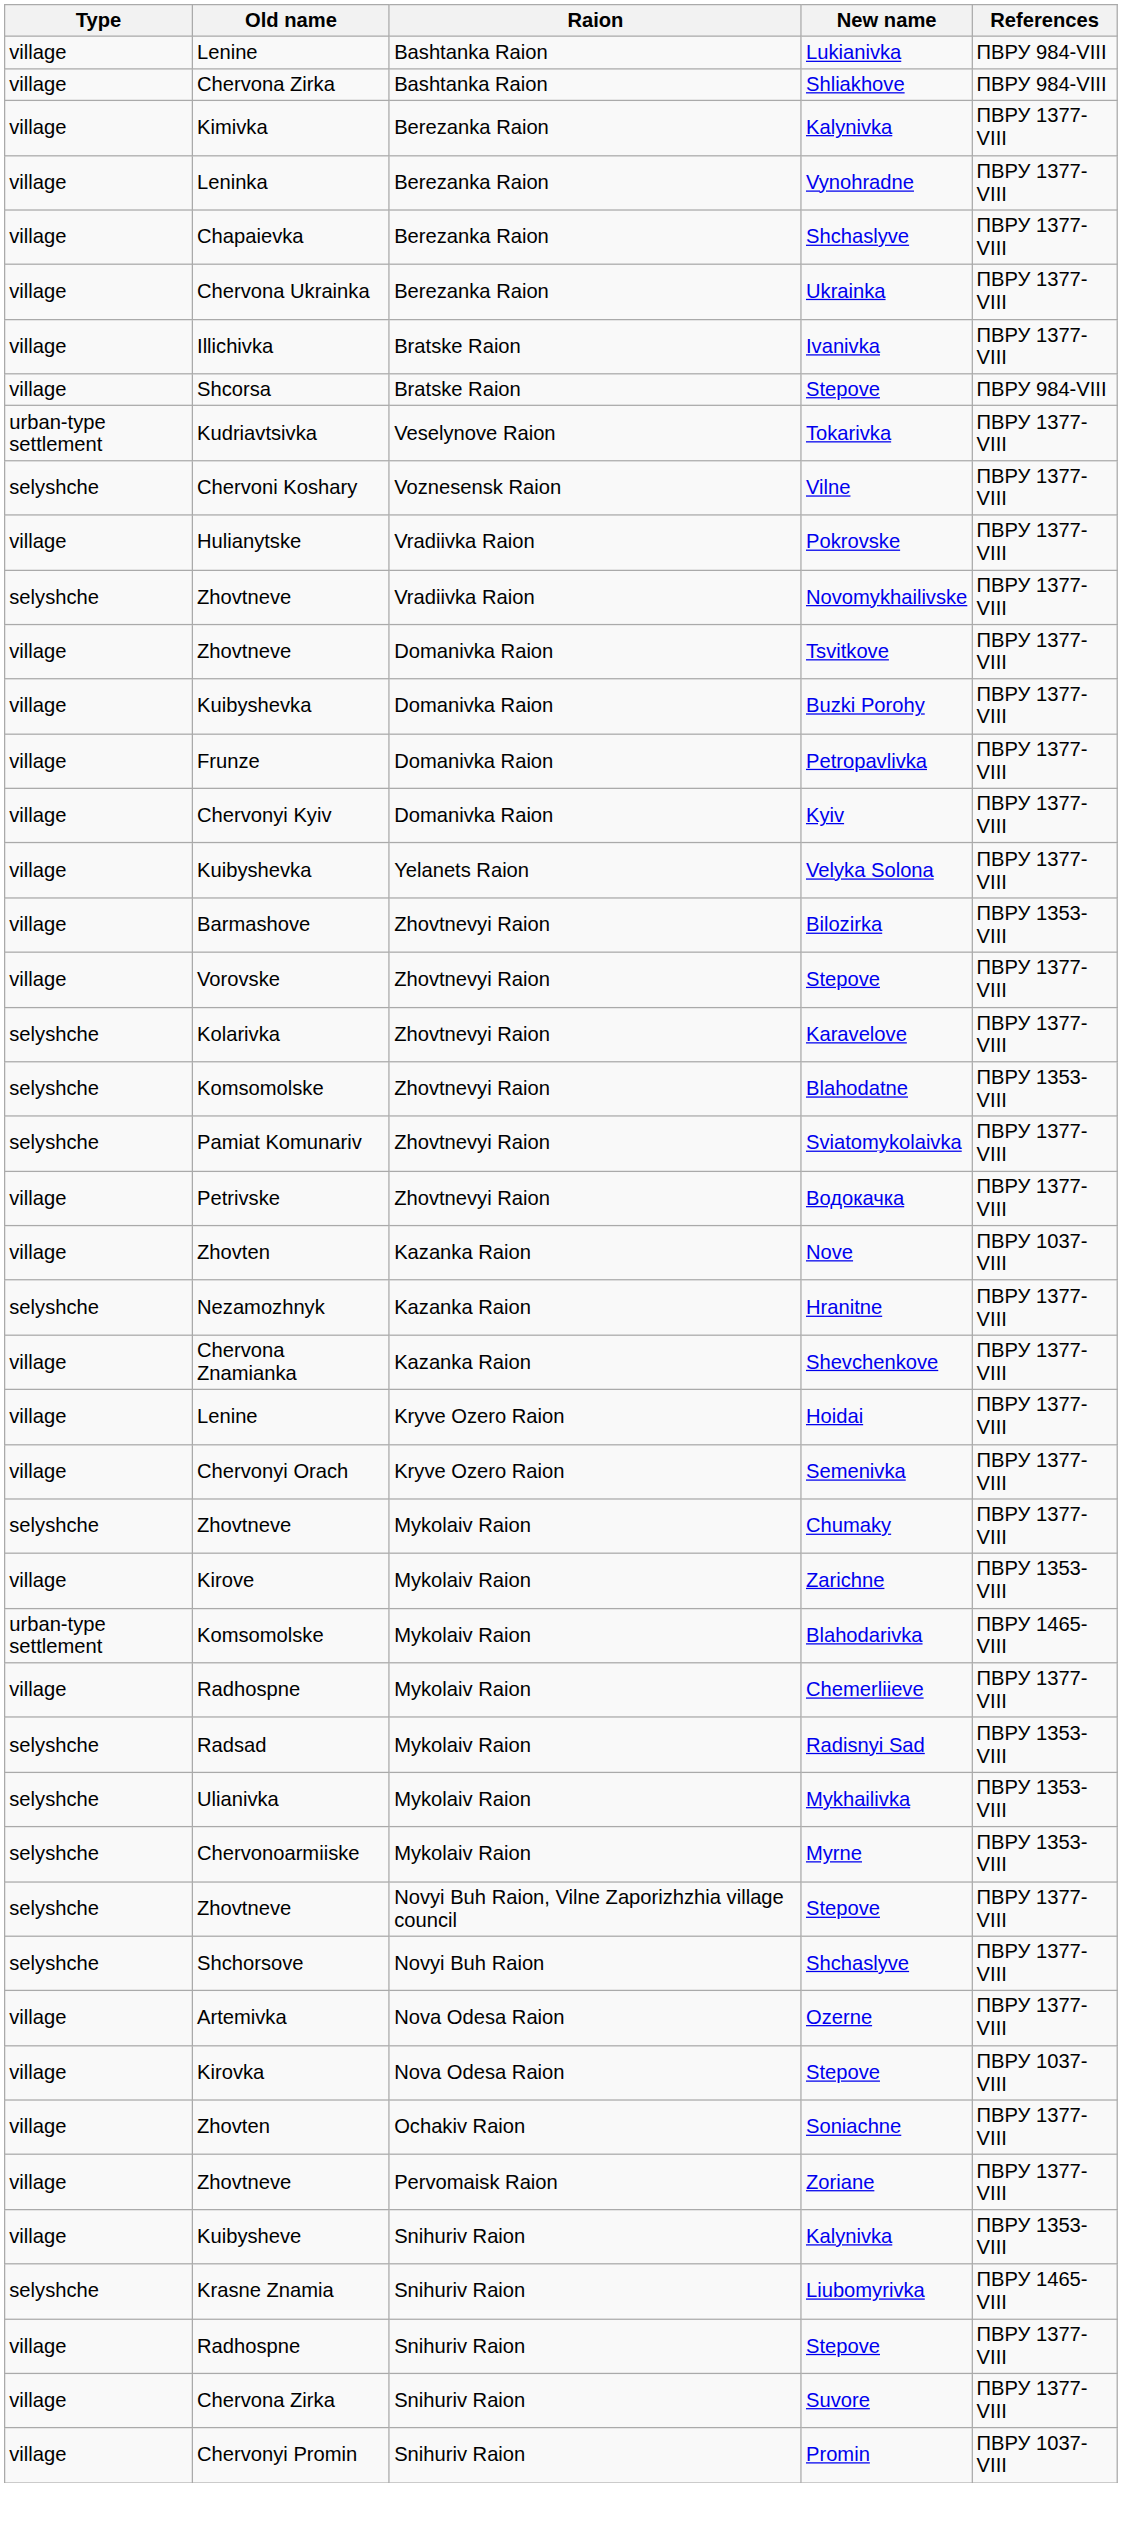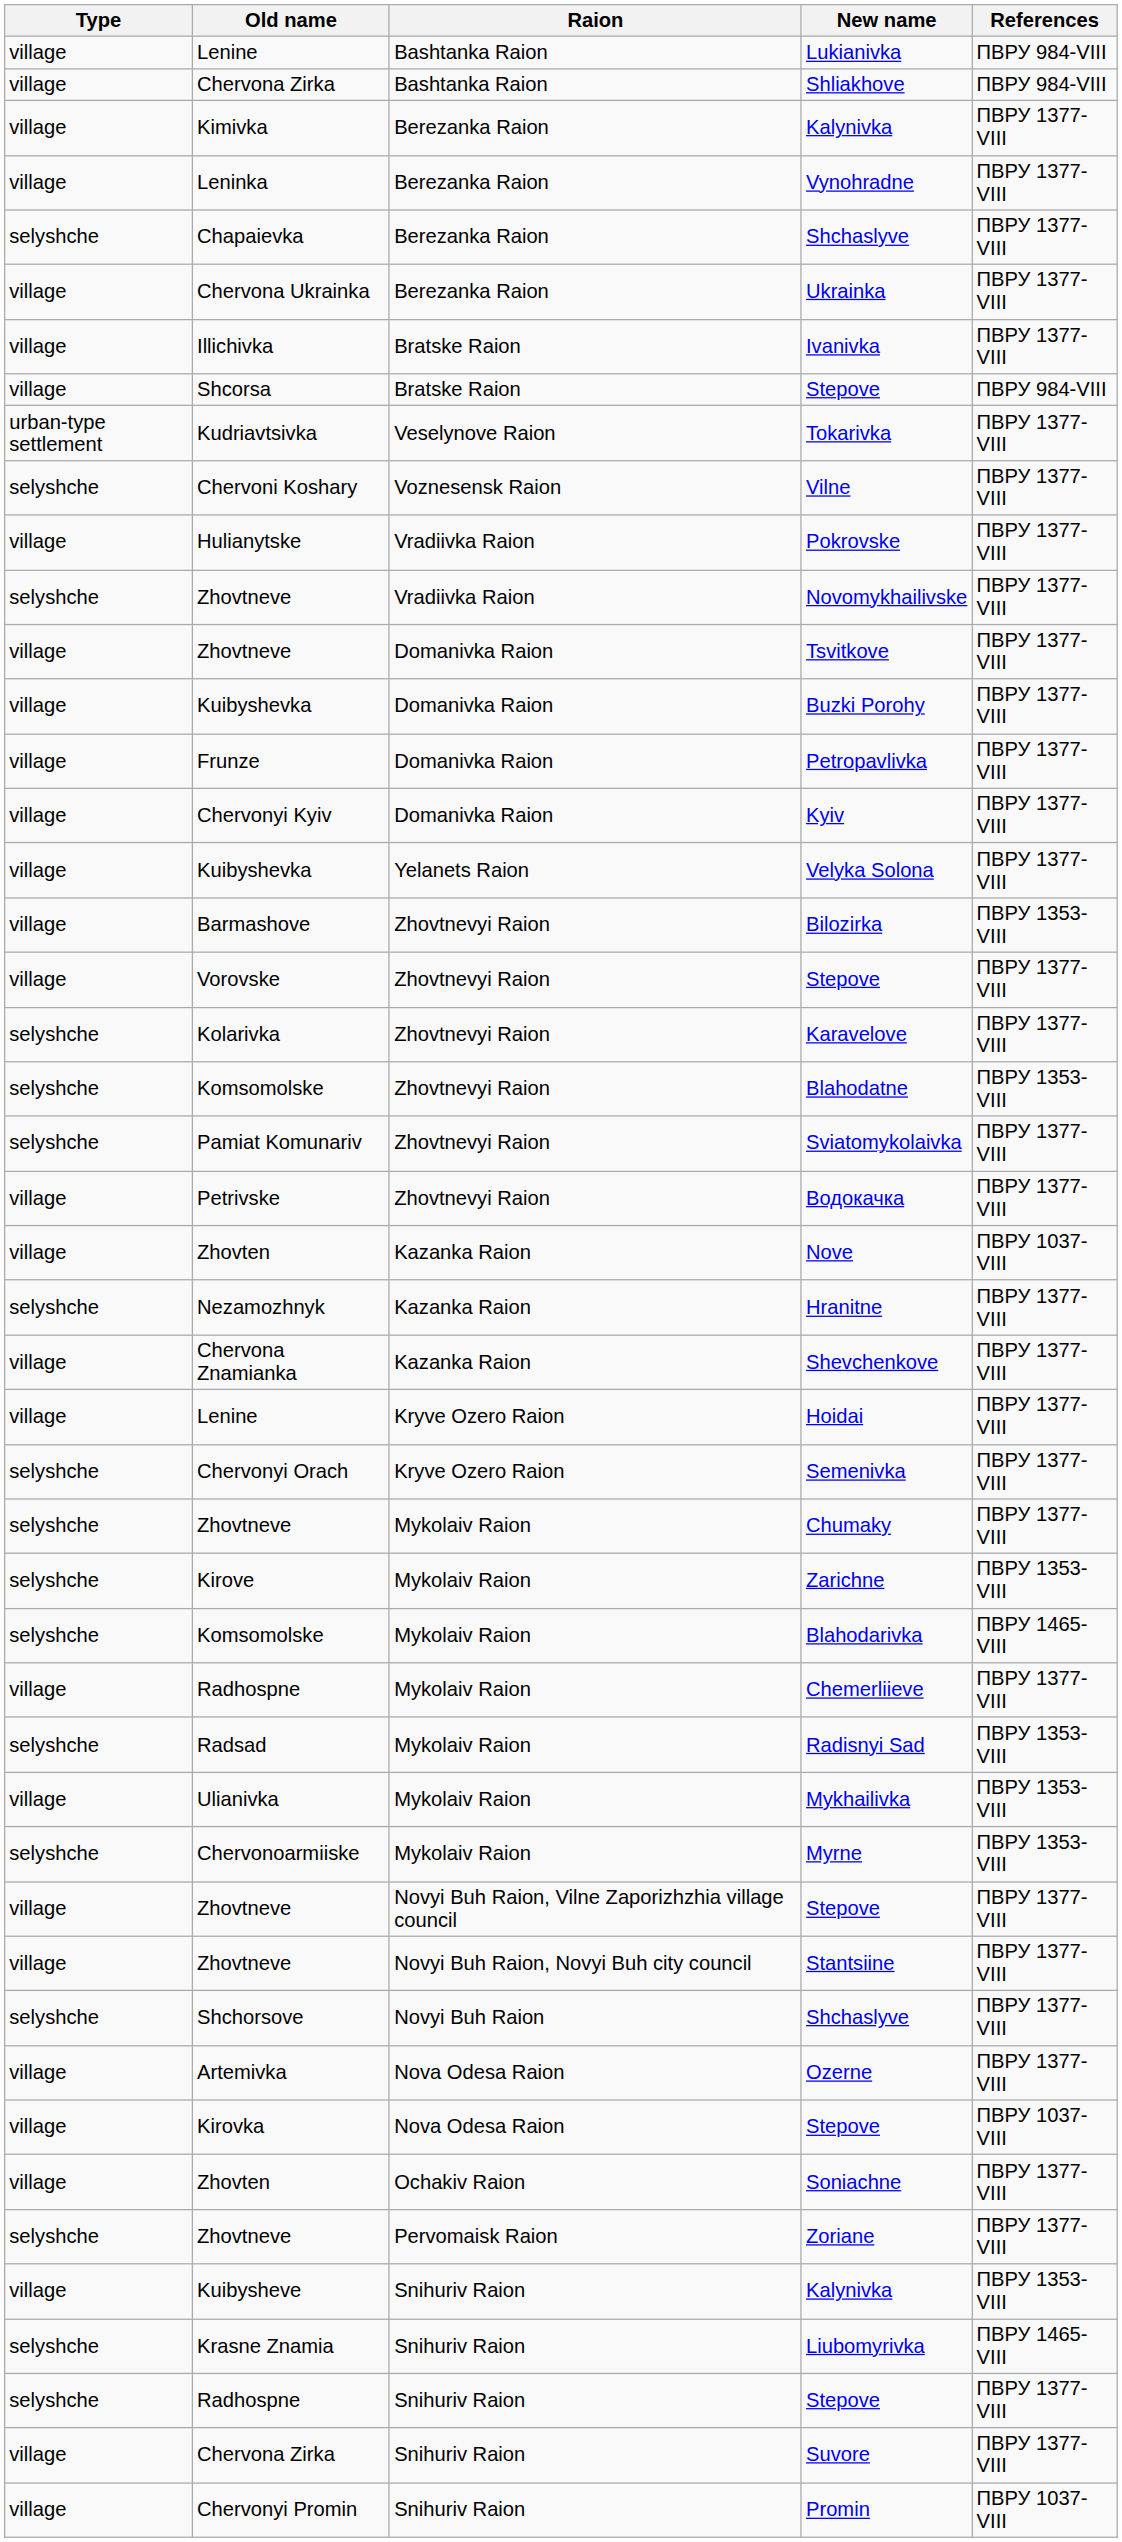Chapaievka / Shchaslyve | Type: village -> selyshche
Semenivka | Type: village -> selyshche
Zarichne | Type: village -> selyshche
Blahodarivka | Type: urban-type settlement -> selyshche
Mykhailivka | Type: selyshche -> village
Zhovtneve / Stepove | Type: selyshche -> village
+ row: village | Zhovtneve | Novyi Buh Raion, Novyi Buh city council | Stantsiine | ПВРУ 1377-VIII
Zoriane | Type: village -> selyshche
Radhospne / Stepove | Type: village -> selyshche
